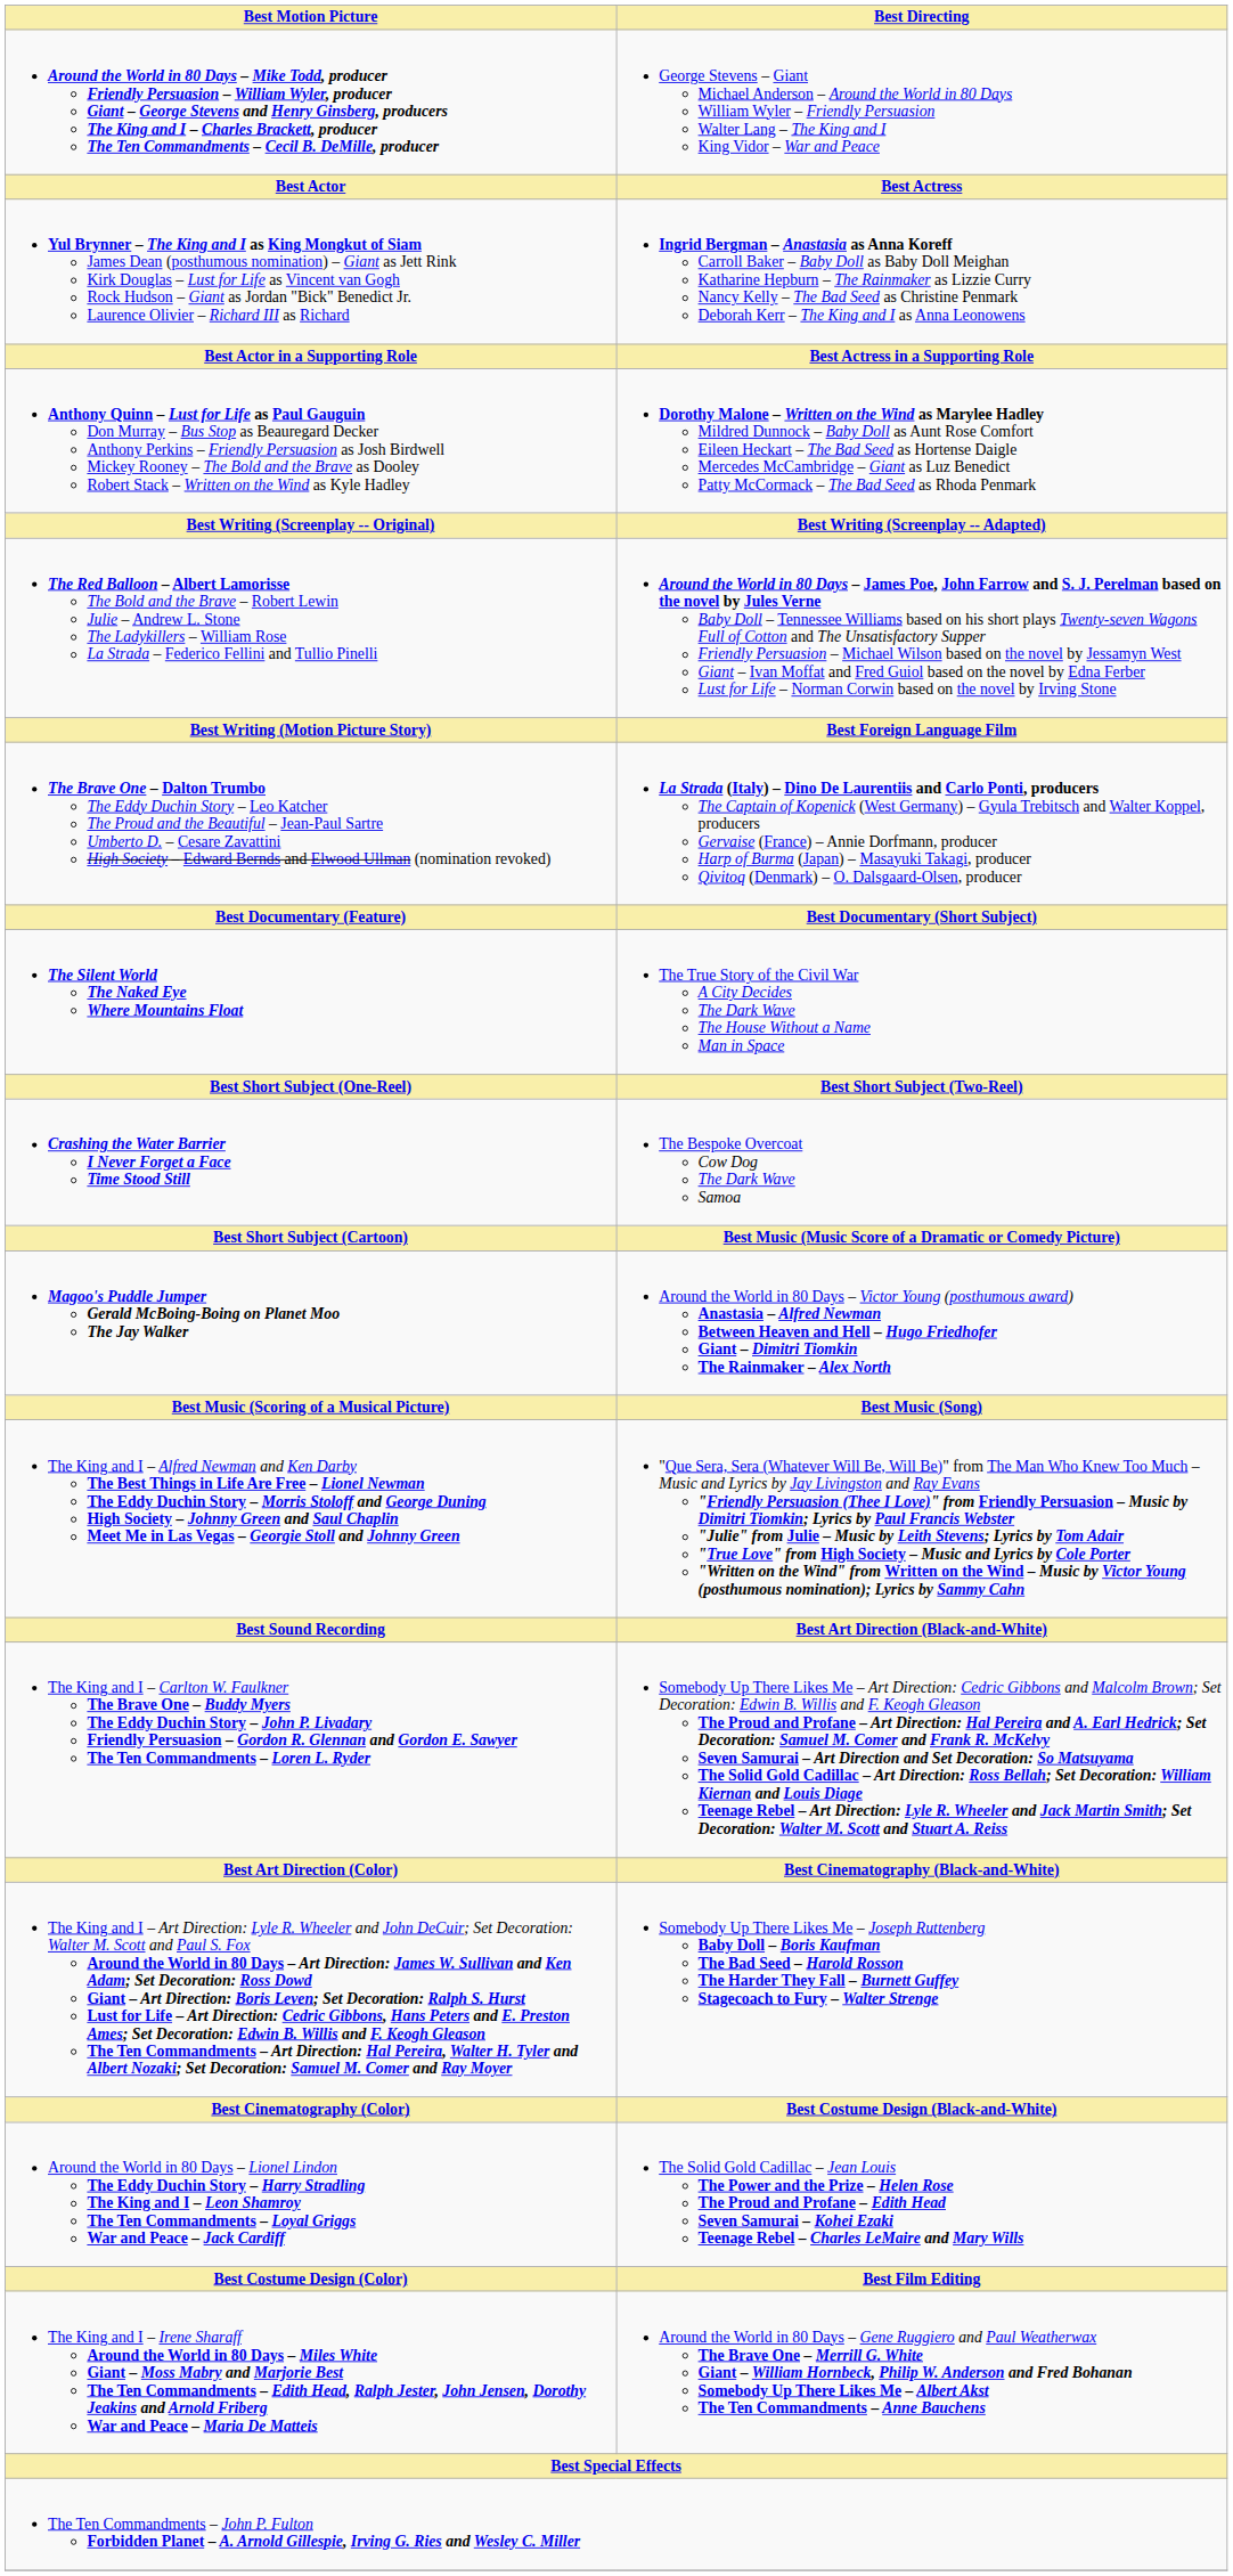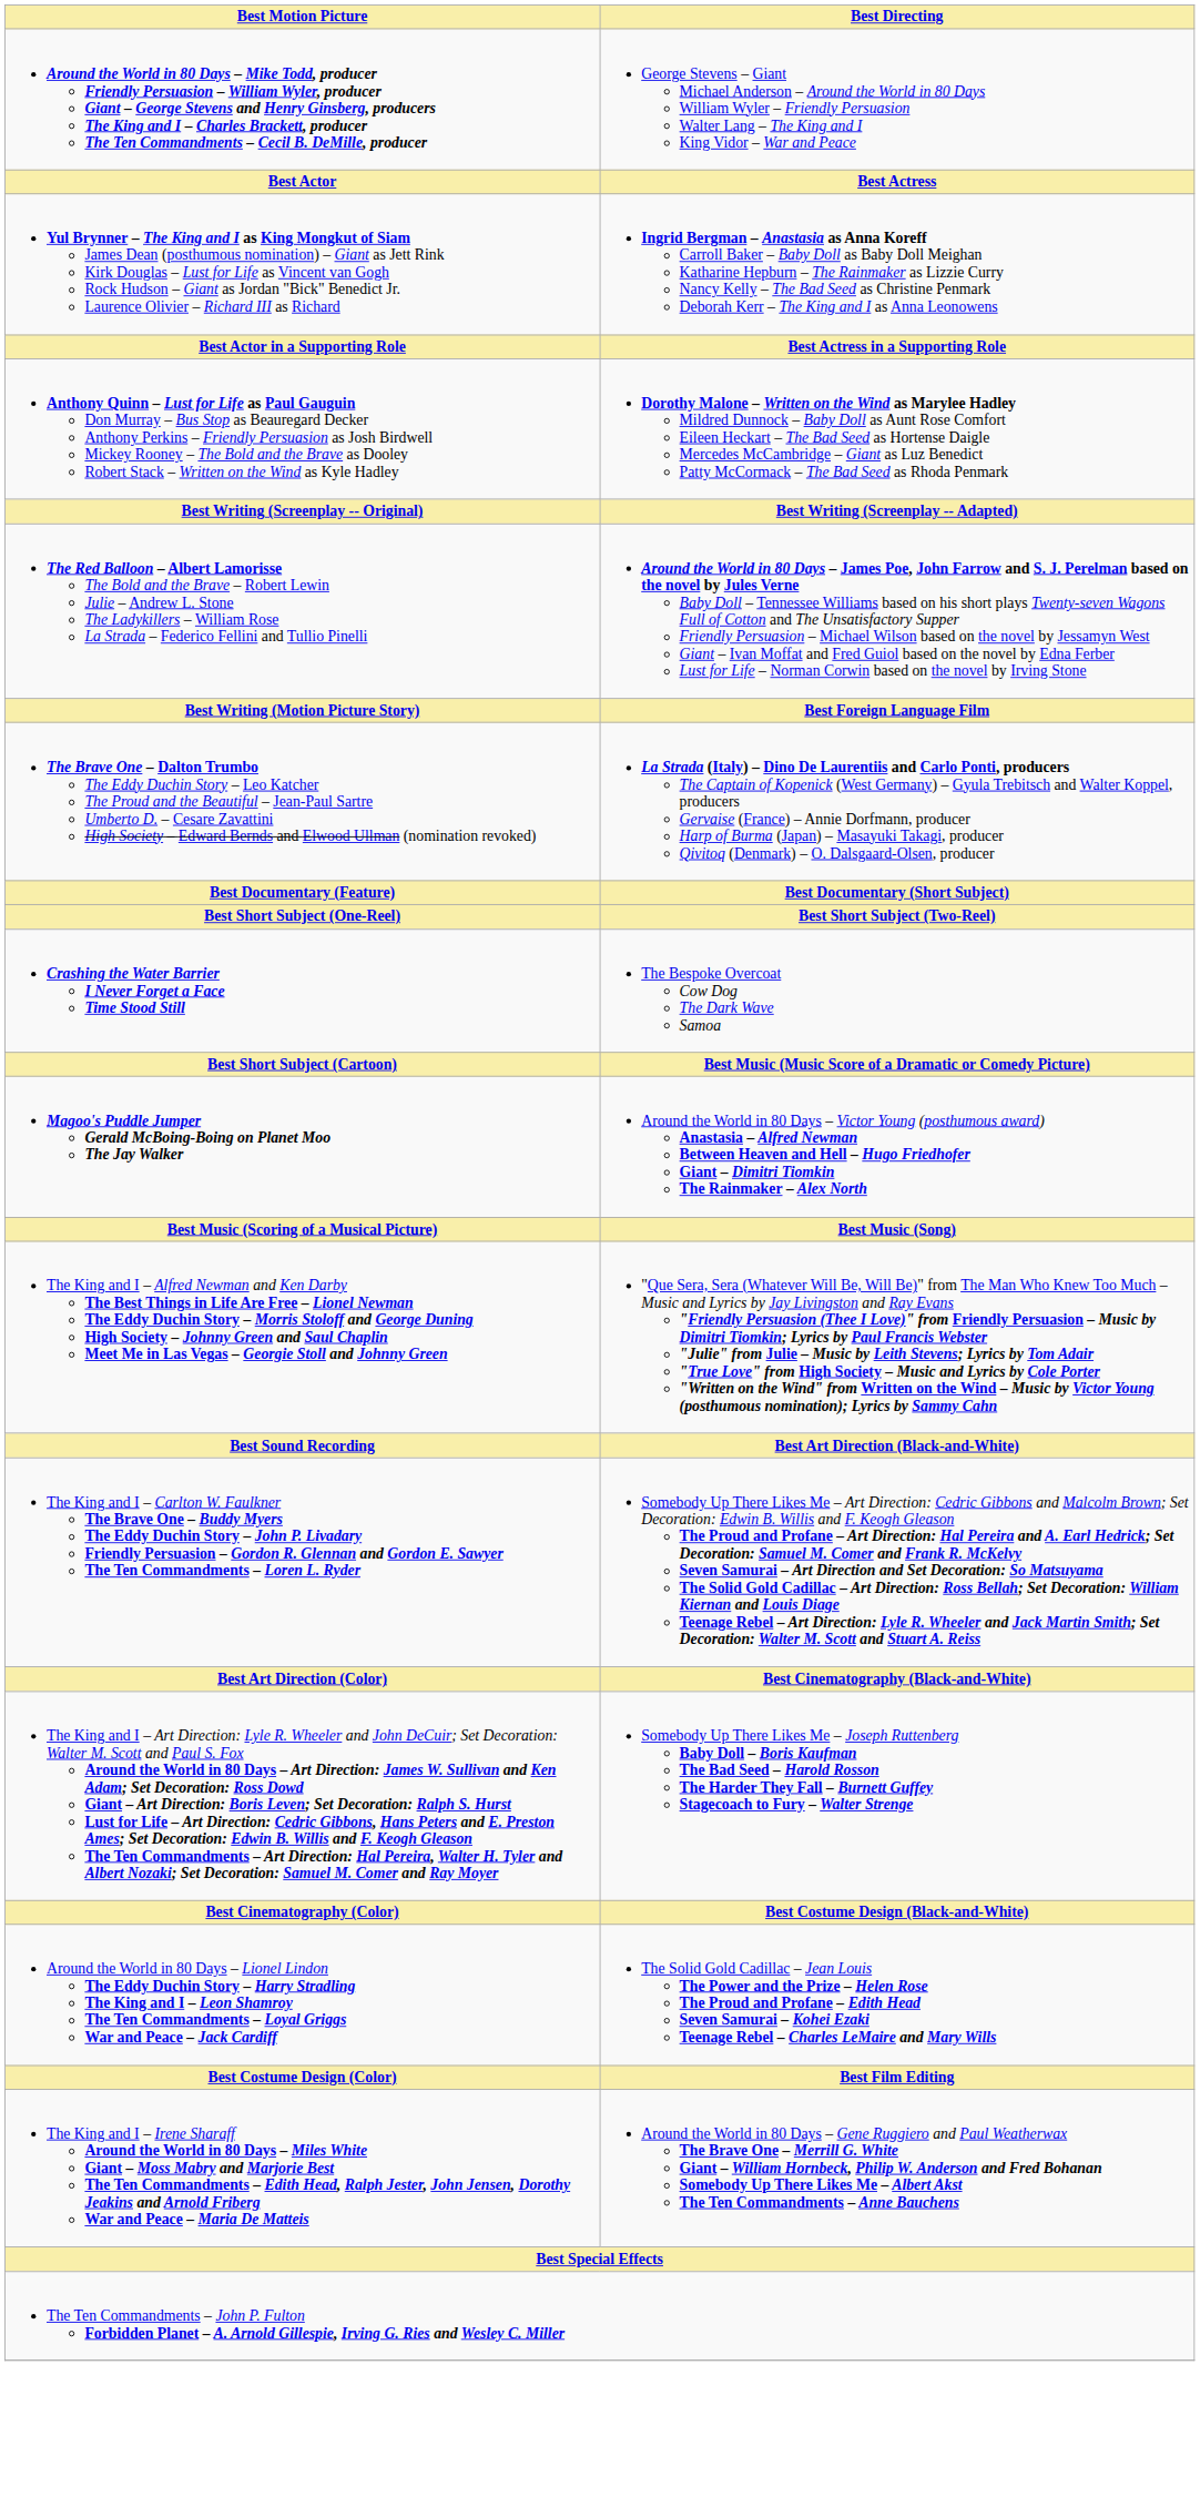- row: The Silent World The Naked Eye Where Mountains Float | The True Story of the Civil War A City Decides The Dark Wave The House Without a Name Man in Space
